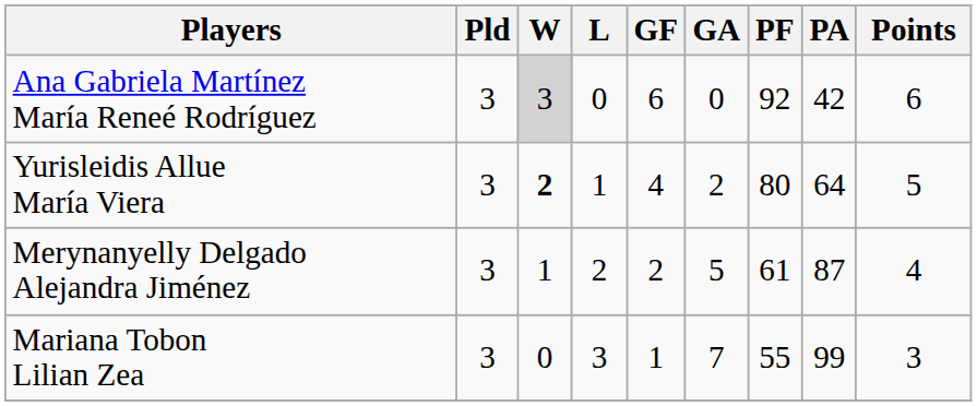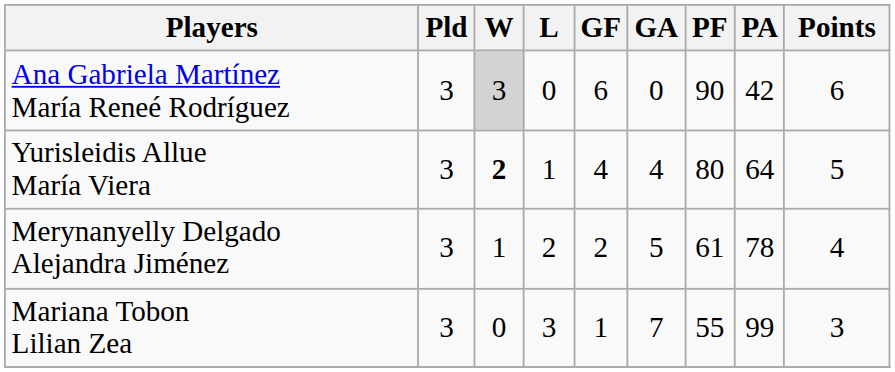Ana Gabriela Martínez María Reneé Rodríguez | PF: 92 -> 90
Yurisleidis Allue María Viera | GA: 2 -> 4
Merynanyelly Delgado Alejandra Jiménez | PA: 87 -> 78
